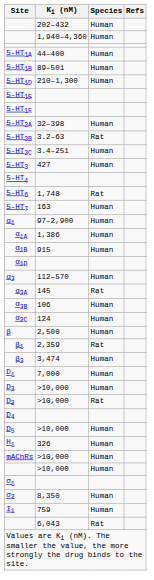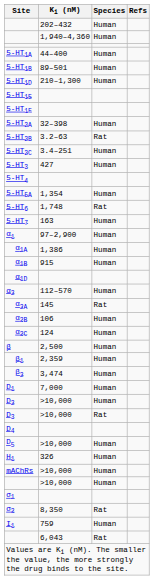+ row: 5-HT5A | 1,354 | Human
β1 | Species: Rat -> Human
σ2 | Species: Human -> Rat
